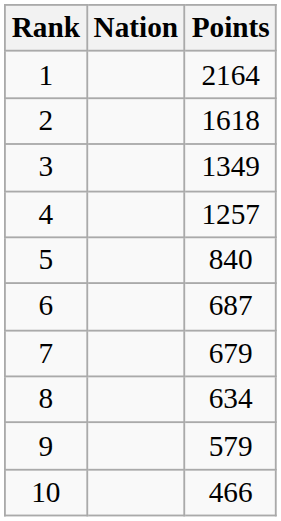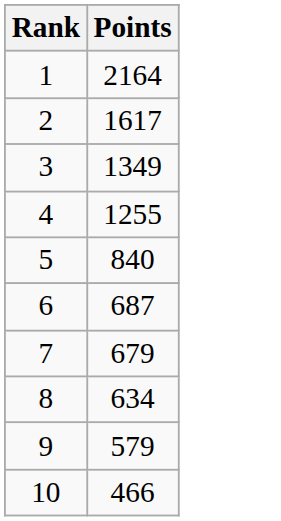- column: Nation
2 | Points: 1618 -> 1617
4 | Points: 1257 -> 1255
